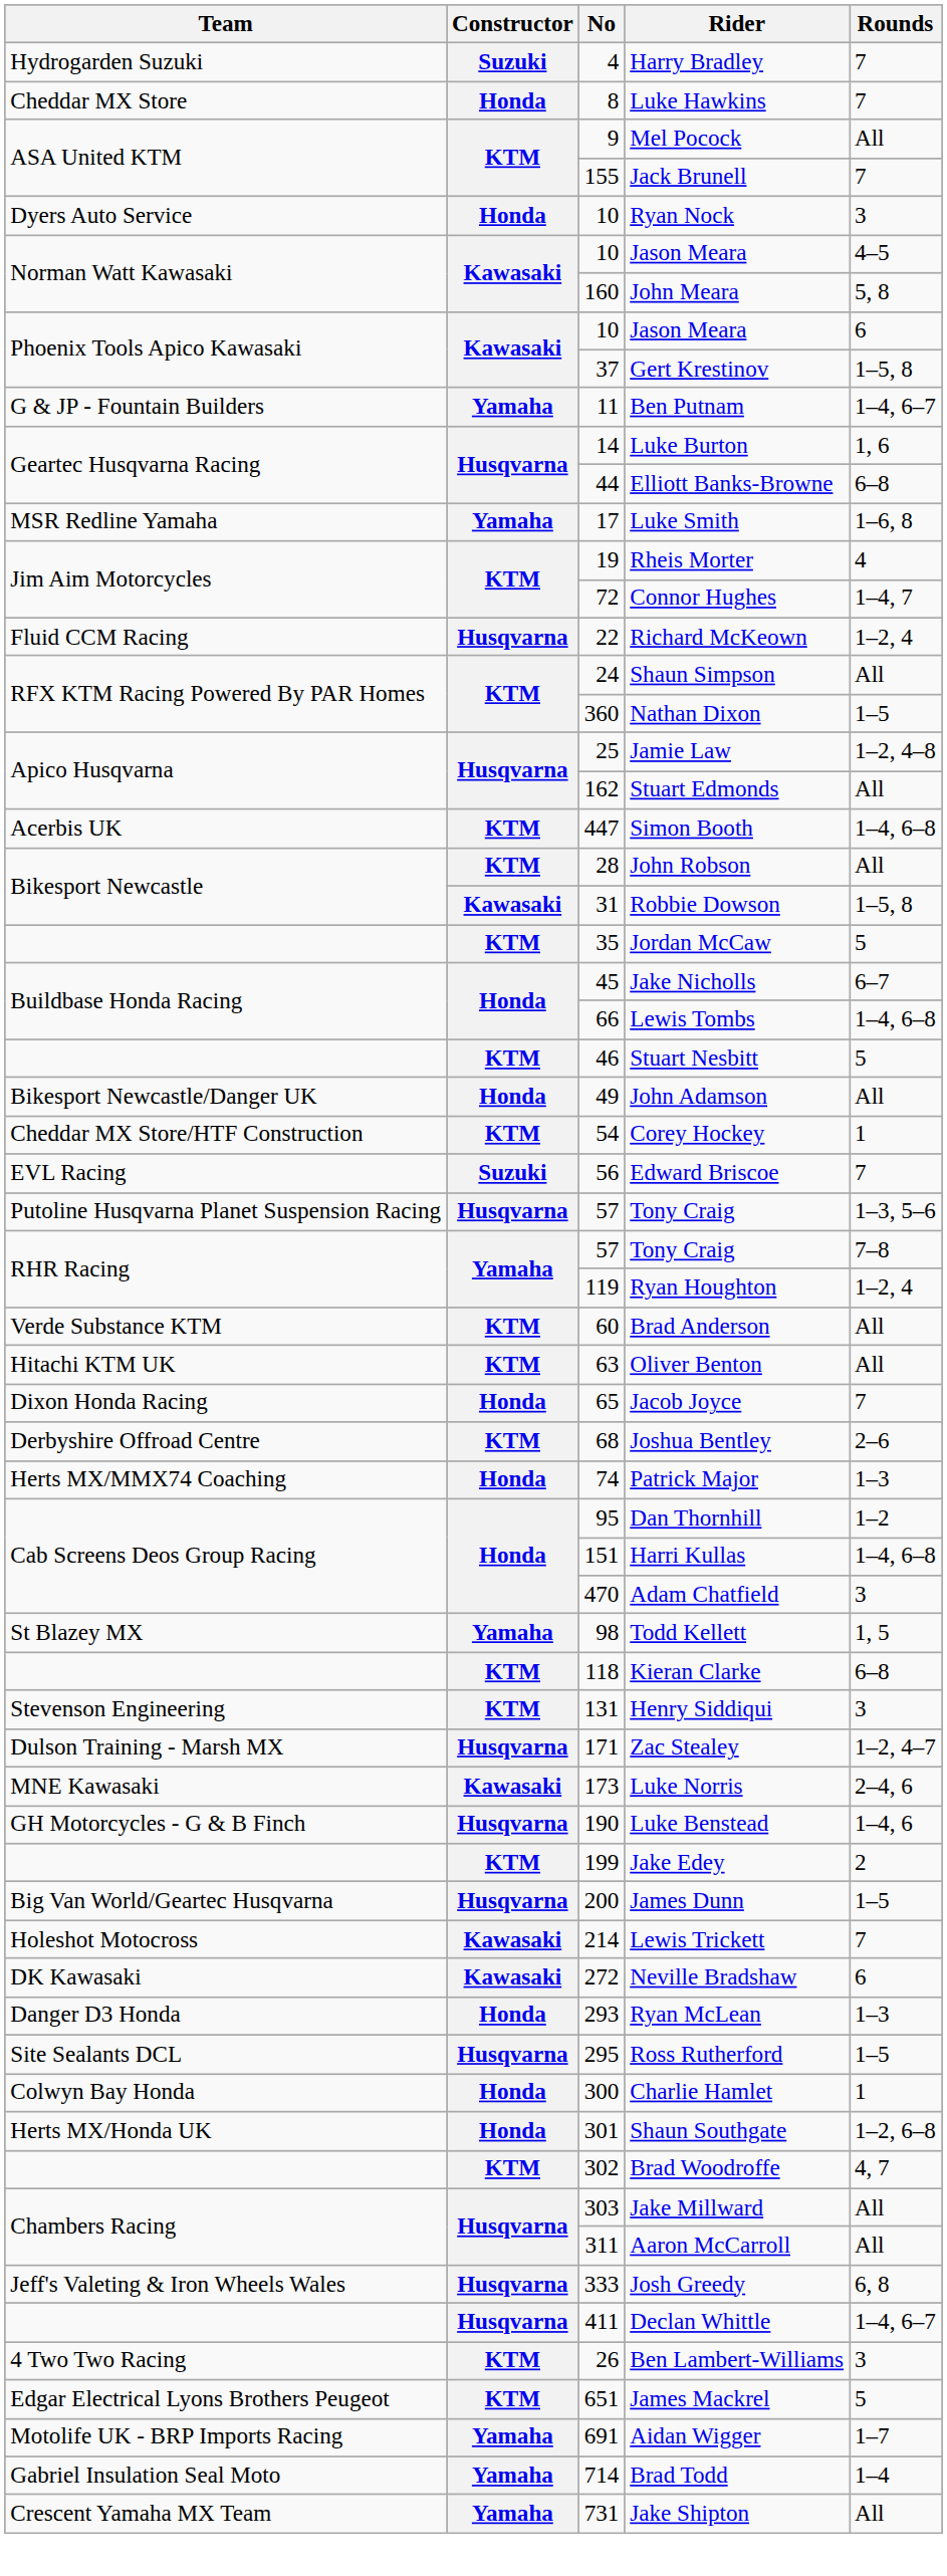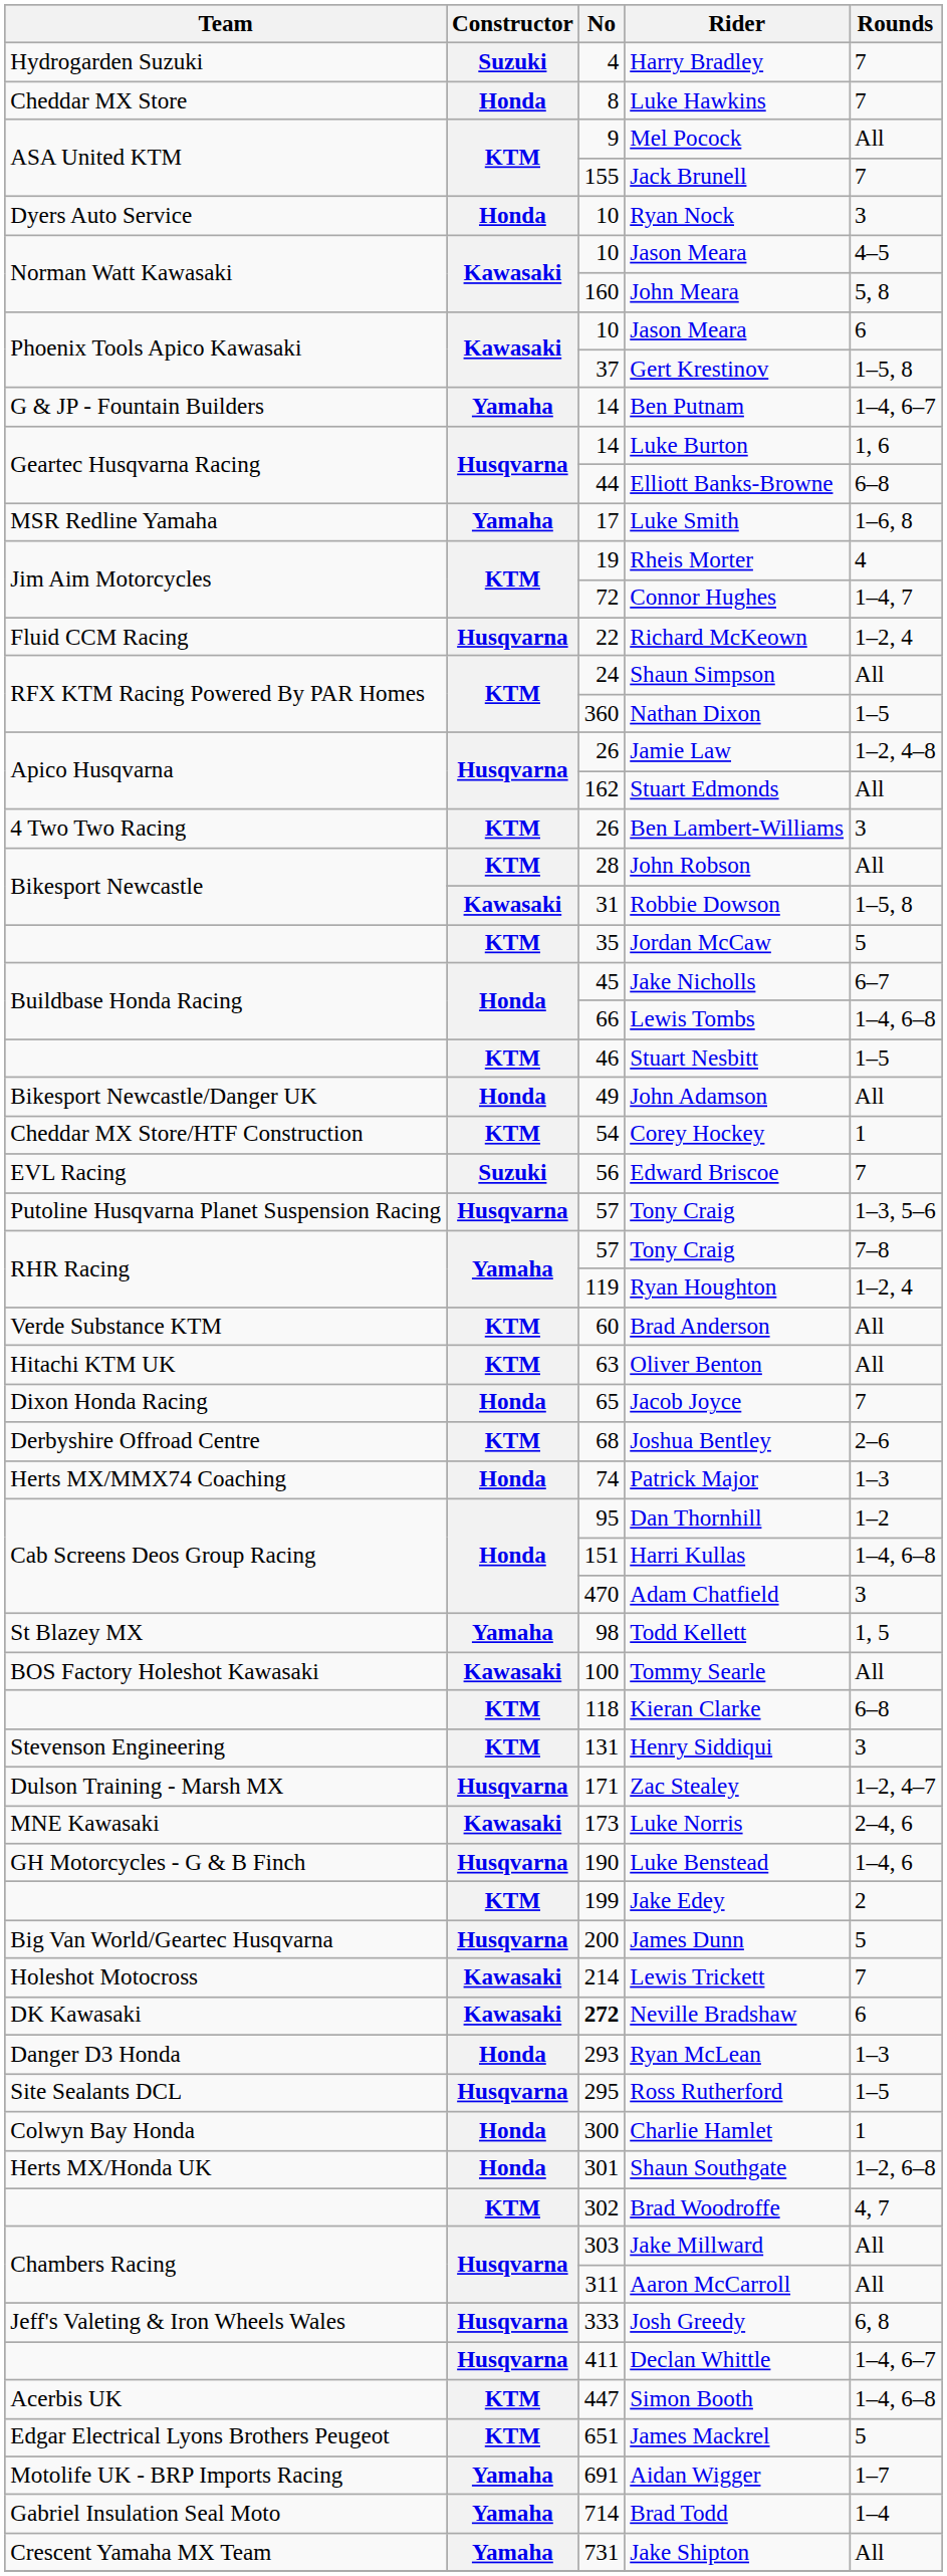Ben Putnam | No: 11 -> 14
Jamie Law | No: 25 -> 26
rows swapped: Ben Lambert-Williams <-> Simon Booth
Stuart Nesbitt | Rounds: 5 -> 1–5
+ row: BOS Factory Holeshot Kawasaki | Kawasaki | 100 | Tommy Searle | All
James Dunn | Rounds: 1–5 -> 5
Neville Bradshaw | No: normal -> bold
